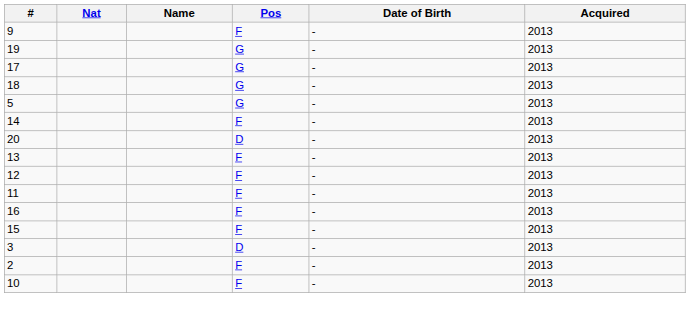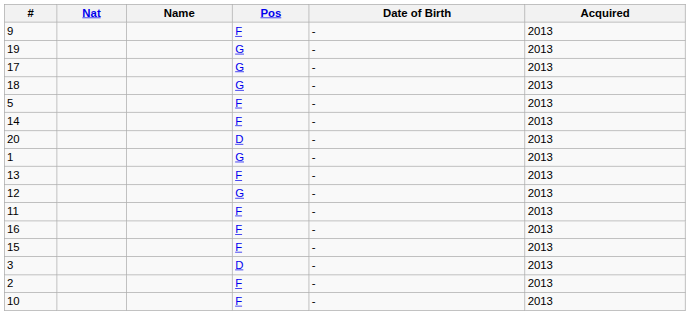5 | Pos: G -> F
+ row: 1 | G | - | 2013
12 | Pos: F -> G
